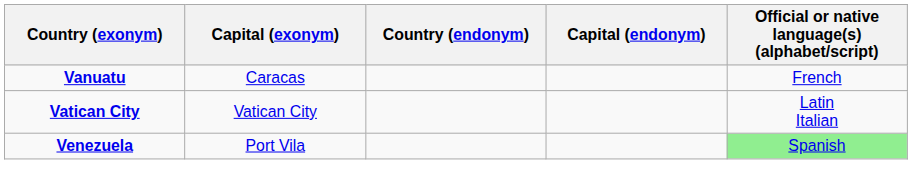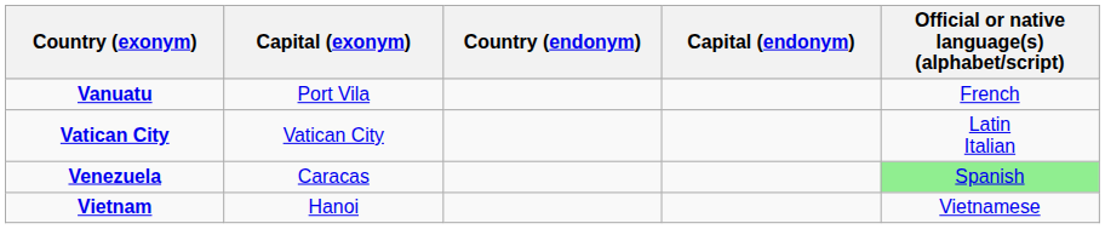Vanuatu | Capital (exonym): Caracas -> Port Vila
Venezuela | Capital (exonym): Port Vila -> Caracas
+ row: Vietnam | Hanoi | Vietnamese
